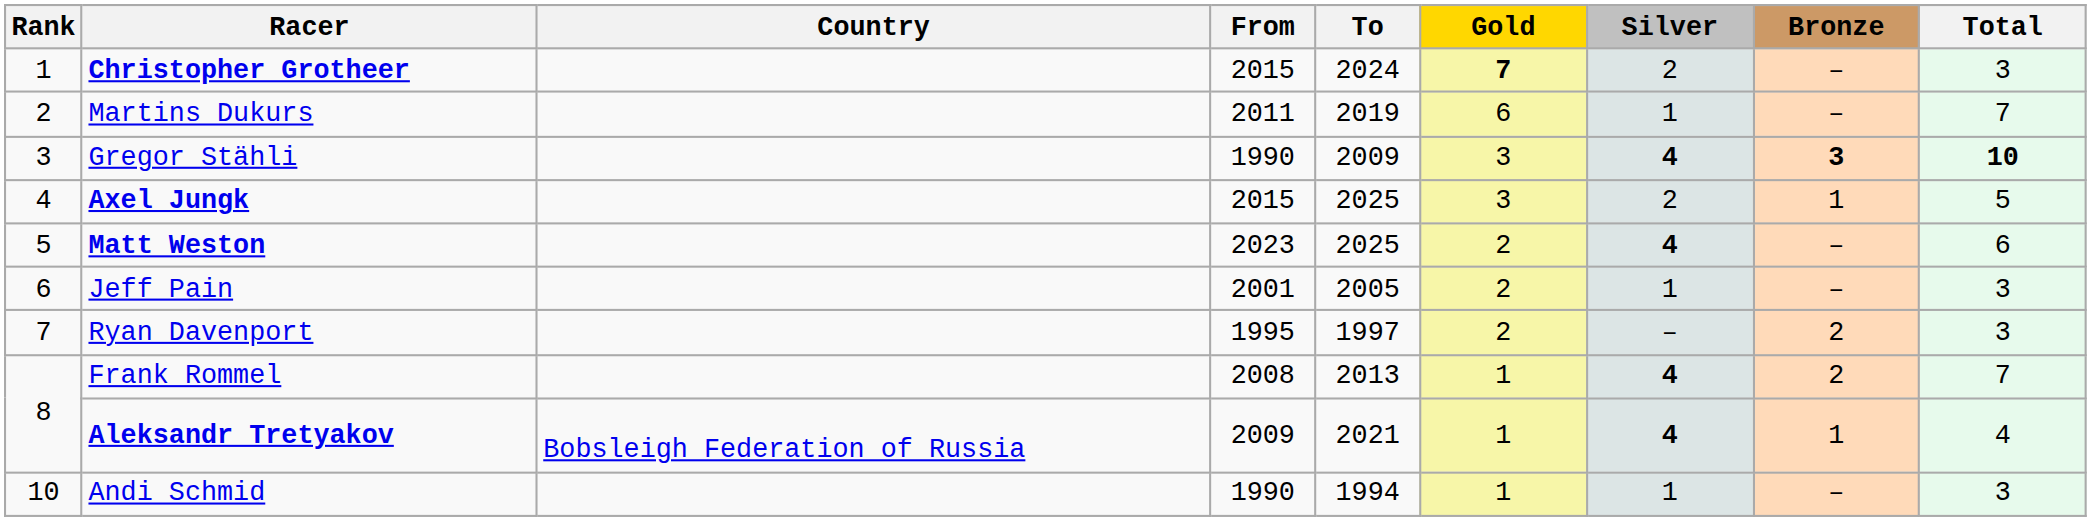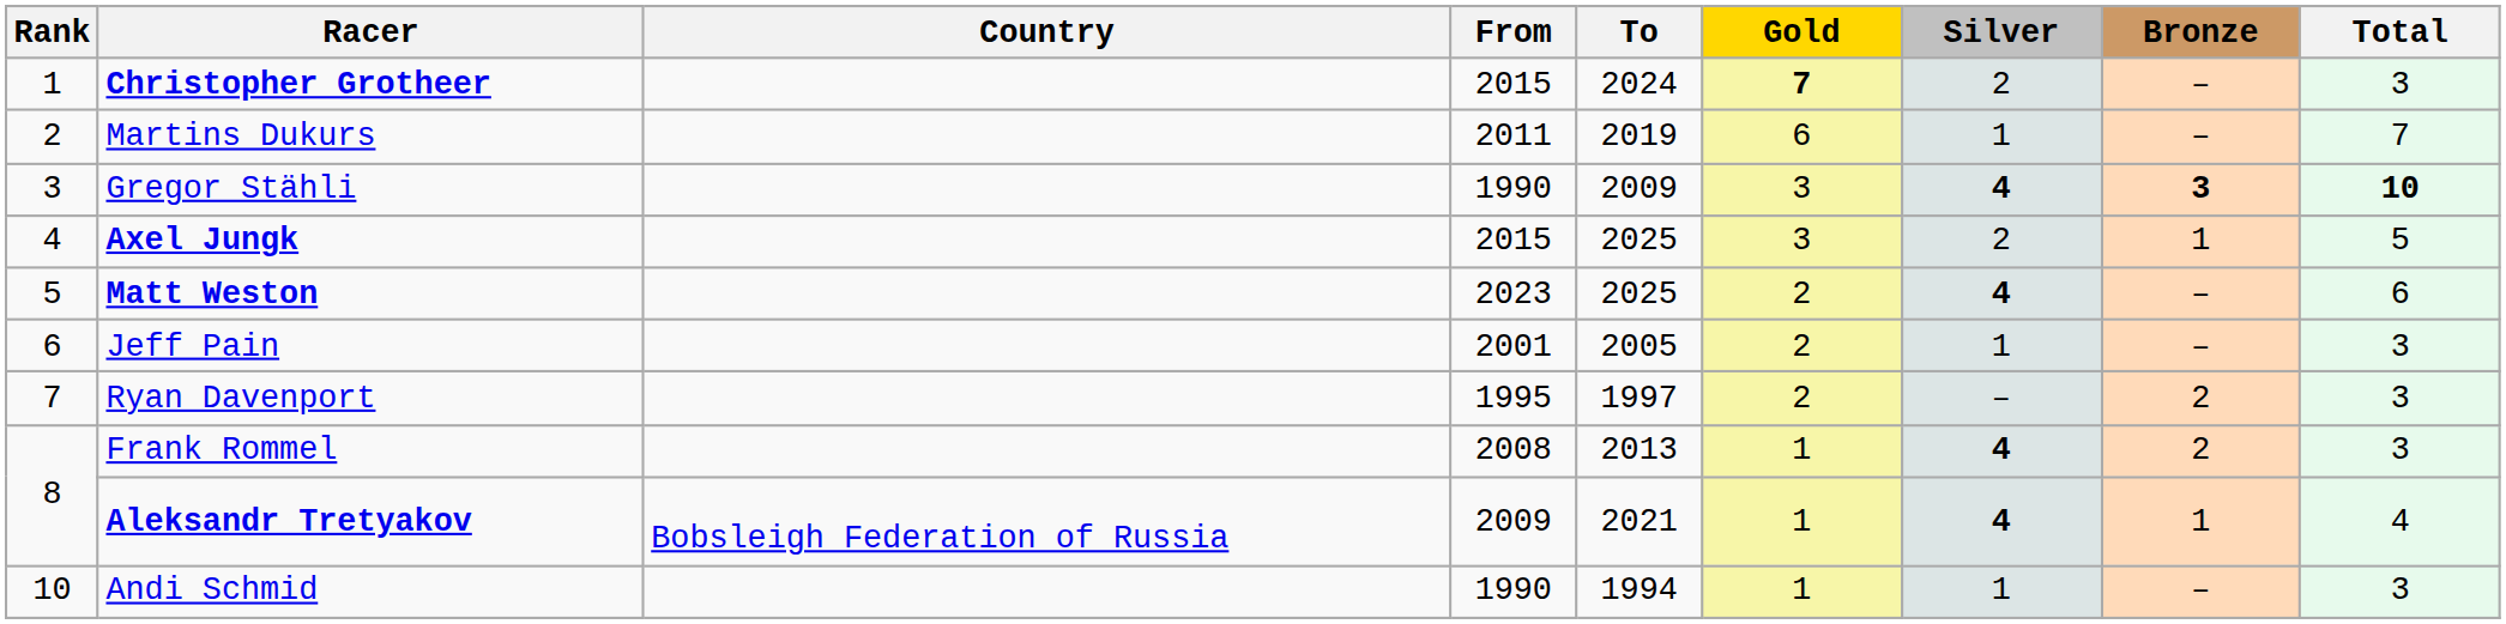Frank Rommel | Total: 7 -> 3
